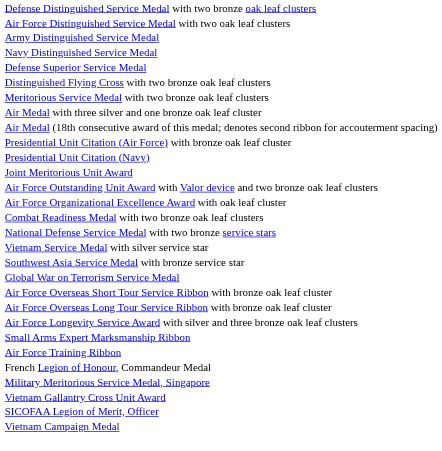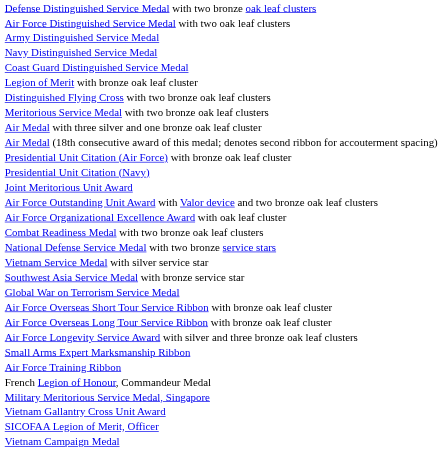+ row: Coast Guard Distinguished Service Medal
- row: Defense Superior Service Medal
+ row: Legion of Merit with bronze oak leaf cluster
